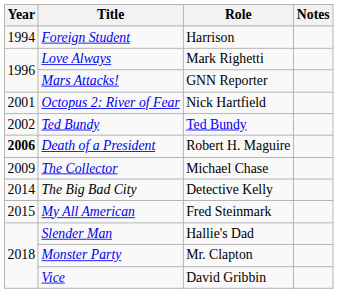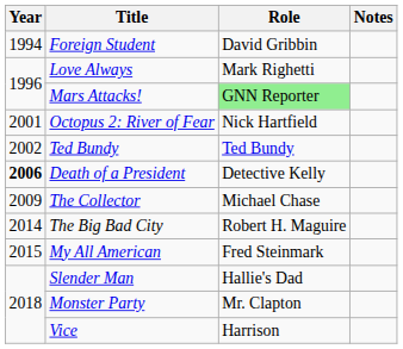Foreign Student | Role: Harrison -> David Gribbin
Mars Attacks! | Role: no background -> lightgreen background
Death of a President | Role: Robert H. Maguire -> Detective Kelly
The Big Bad City | Role: Detective Kelly -> Robert H. Maguire
Vice | Role: David Gribbin -> Harrison
